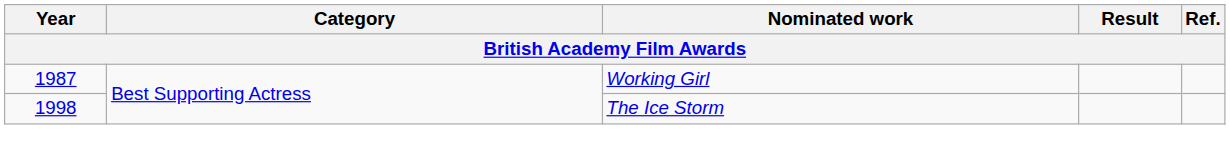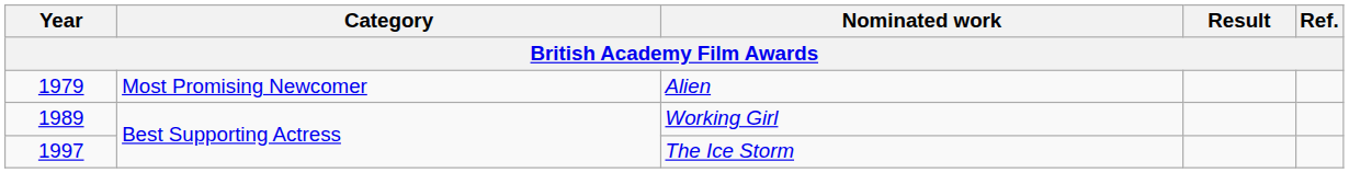+ row: 1979 | Most Promising Newcomer | Alien
Working Girl | Year: 1987 -> 1989
The Ice Storm | Year: 1998 -> 1997
